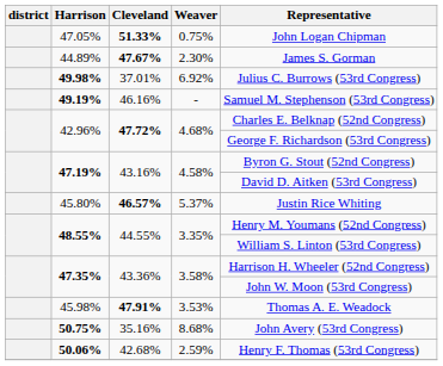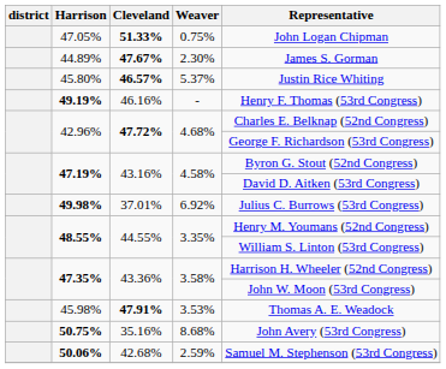rows swapped: 49.98% <-> 45.80%
49.19% | Representative: Samuel M. Stephenson (53rd Congress) -> Henry F. Thomas (53rd Congress)
50.06% | Representative: Henry F. Thomas (53rd Congress) -> Samuel M. Stephenson (53rd Congress)
